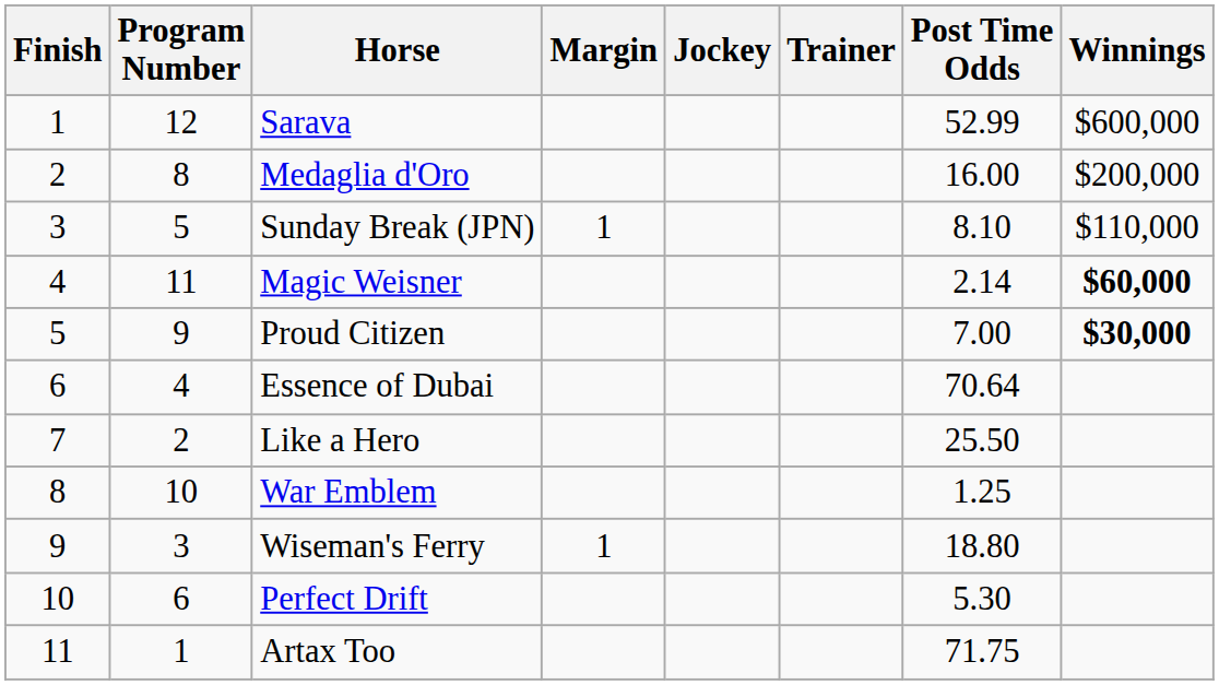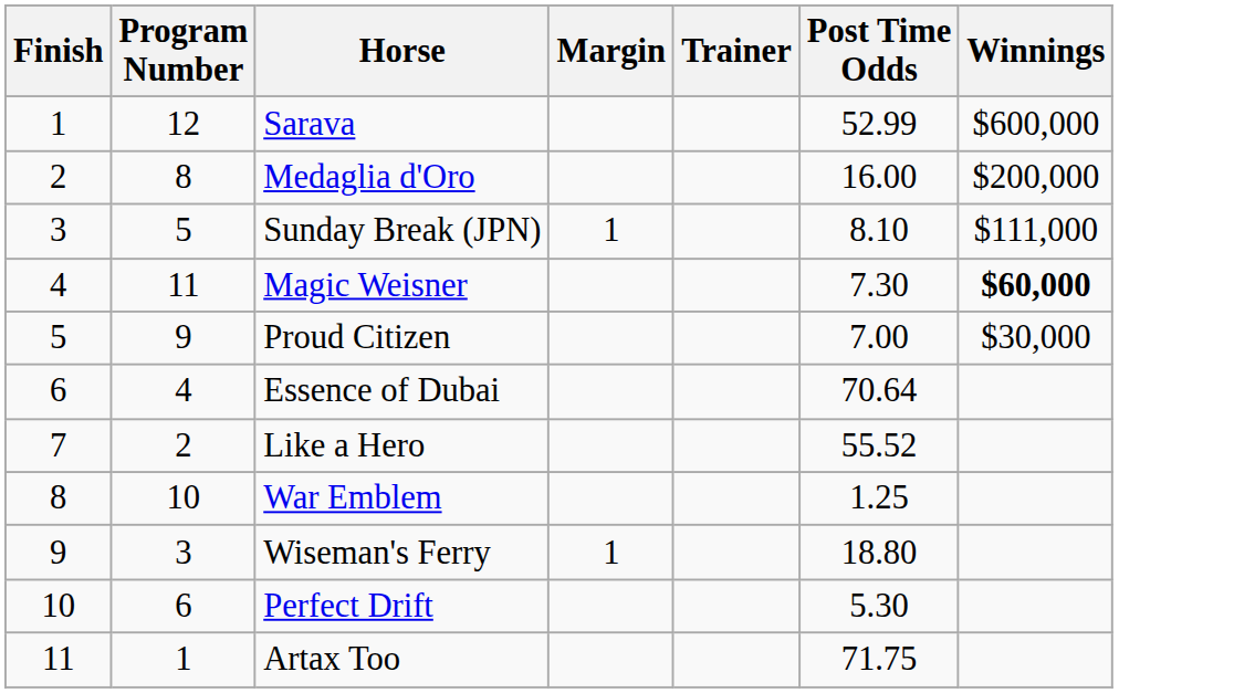- column: Jockey
Sunday Break (JPN) | Winnings: $110,000 -> $111,000
Magic Weisner | Post Time Odds: 2.14 -> 7.30
Proud Citizen | Winnings: bold -> normal
Like a Hero | Post Time Odds: 25.50 -> 55.52
